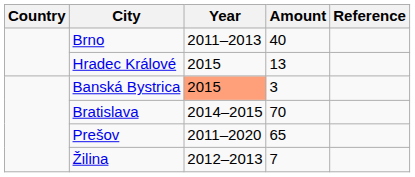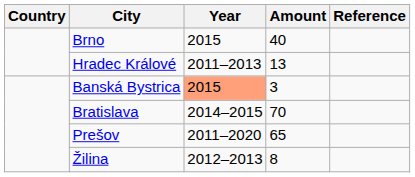Brno | Year: 2011–2013 -> 2015
Hradec Králové | Year: 2015 -> 2011–2013
Žilina | Amount: 7 -> 8
